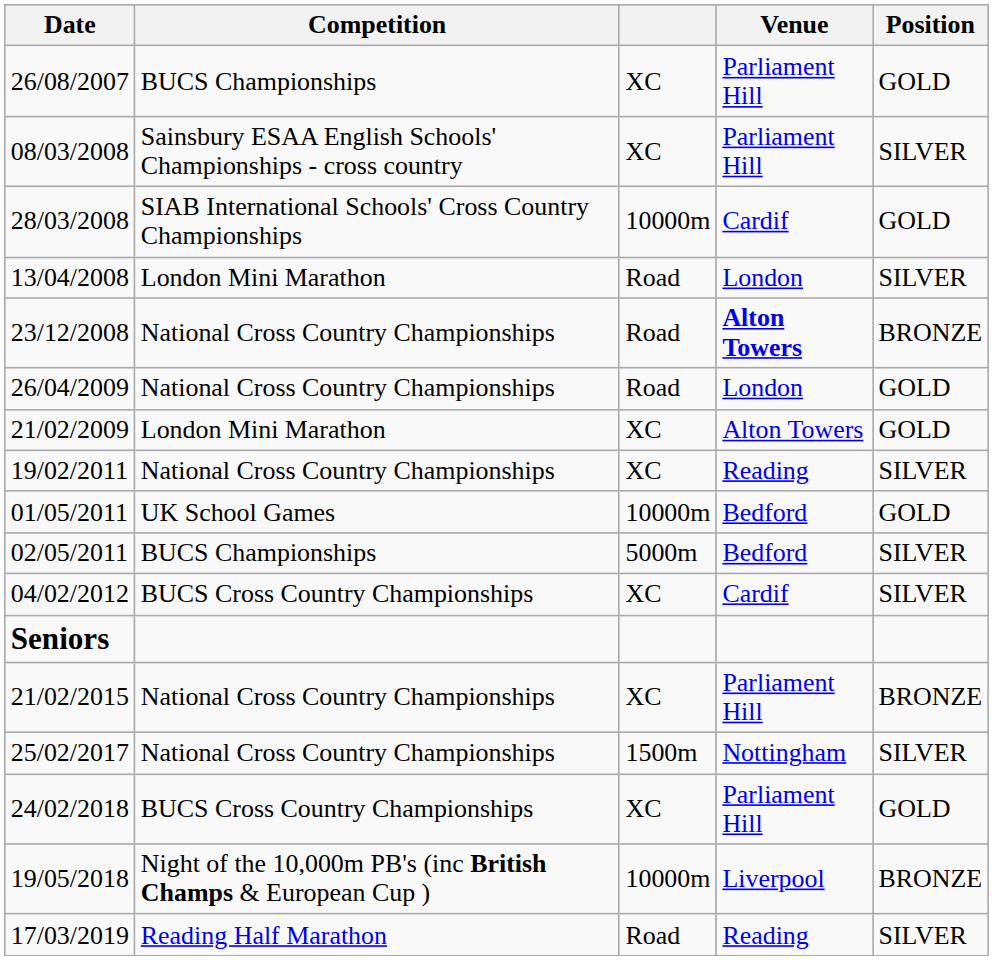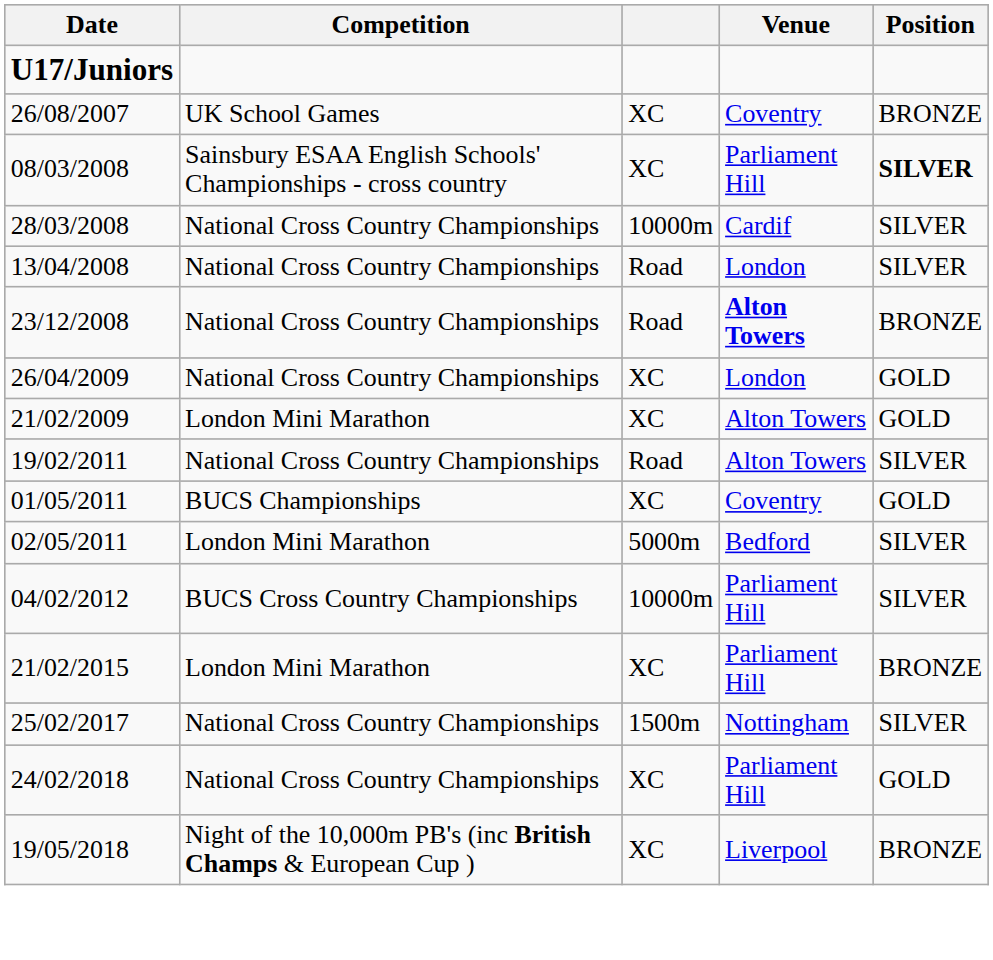+ row: U17/Juniors
26/08/2007 | Competition: BUCS Championships -> UK School Games
26/08/2007 | Venue: Parliament Hill -> Coventry
26/08/2007 | Position: GOLD -> BRONZE
08/03/2008 | Position: normal -> bold
28/03/2008 | Competition: SIAB International Schools' Cross Country Championships -> National Cross Country Championships
28/03/2008 | Position: GOLD -> SILVER
13/04/2008 | Competition: London Mini Marathon -> National Cross Country Championships
26/04/2009 | column 3: Road -> XC
19/02/2011 | column 3: XC -> Road
19/02/2011 | Venue: Reading -> Alton Towers
01/05/2011 | Competition: UK School Games -> BUCS Championships
01/05/2011 | column 3: 10000m -> XC
01/05/2011 | Venue: Bedford -> Coventry
02/05/2011 | Competition: BUCS Championships -> London Mini Marathon
04/02/2012 | column 3: XC -> 10000m
04/02/2012 | Venue: Cardif -> Parliament Hill
- row: Seniors
21/02/2015 | Competition: National Cross Country Championships -> London Mini Marathon
24/02/2018 | Competition: BUCS Cross Country Championships -> National Cross Country Championships
19/05/2018 | column 3: 10000m -> XC
- row: 17/03/2019 | Reading Half Marathon | Road | Reading | SILVER
